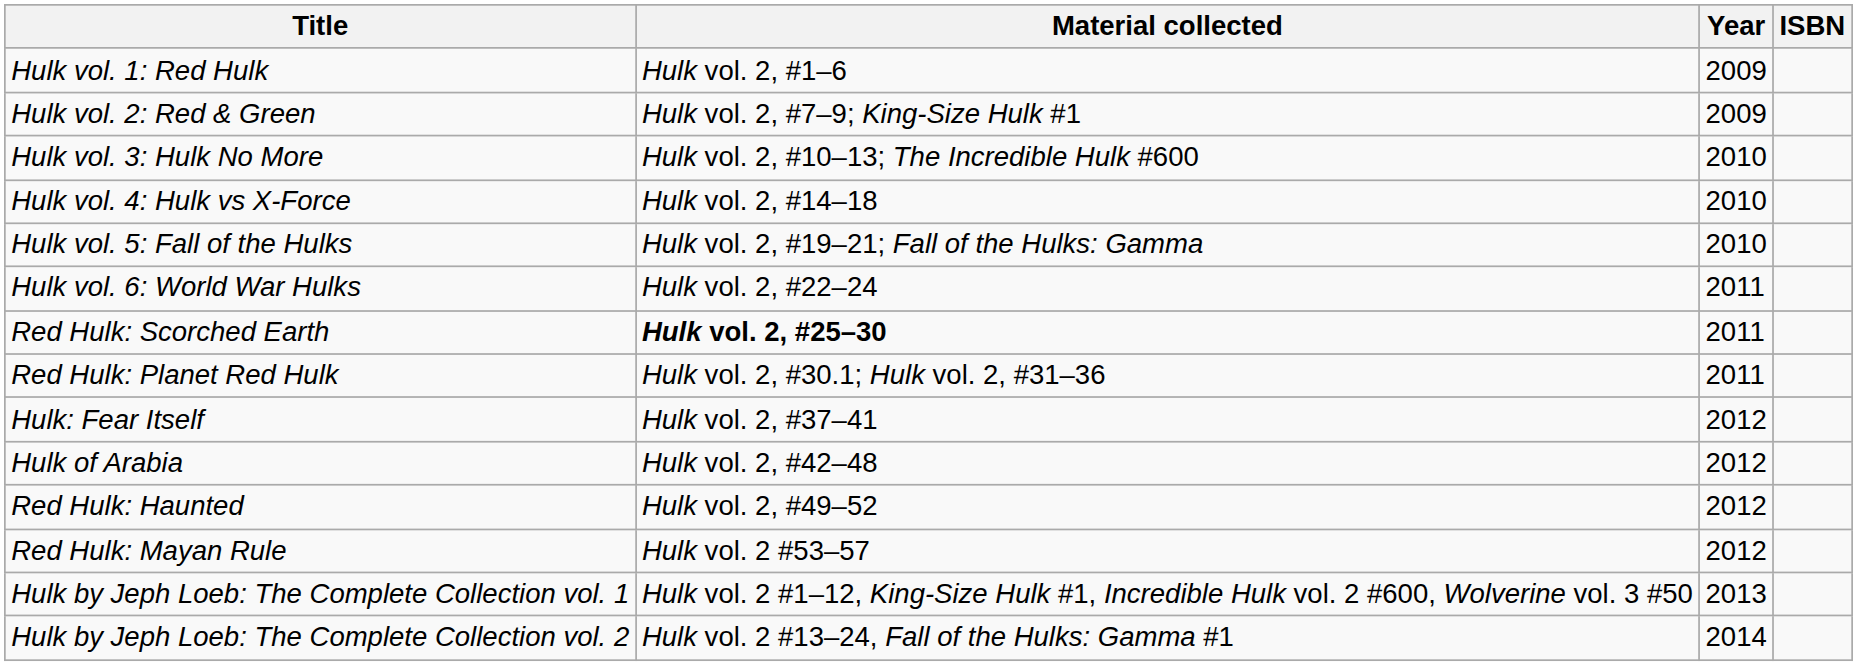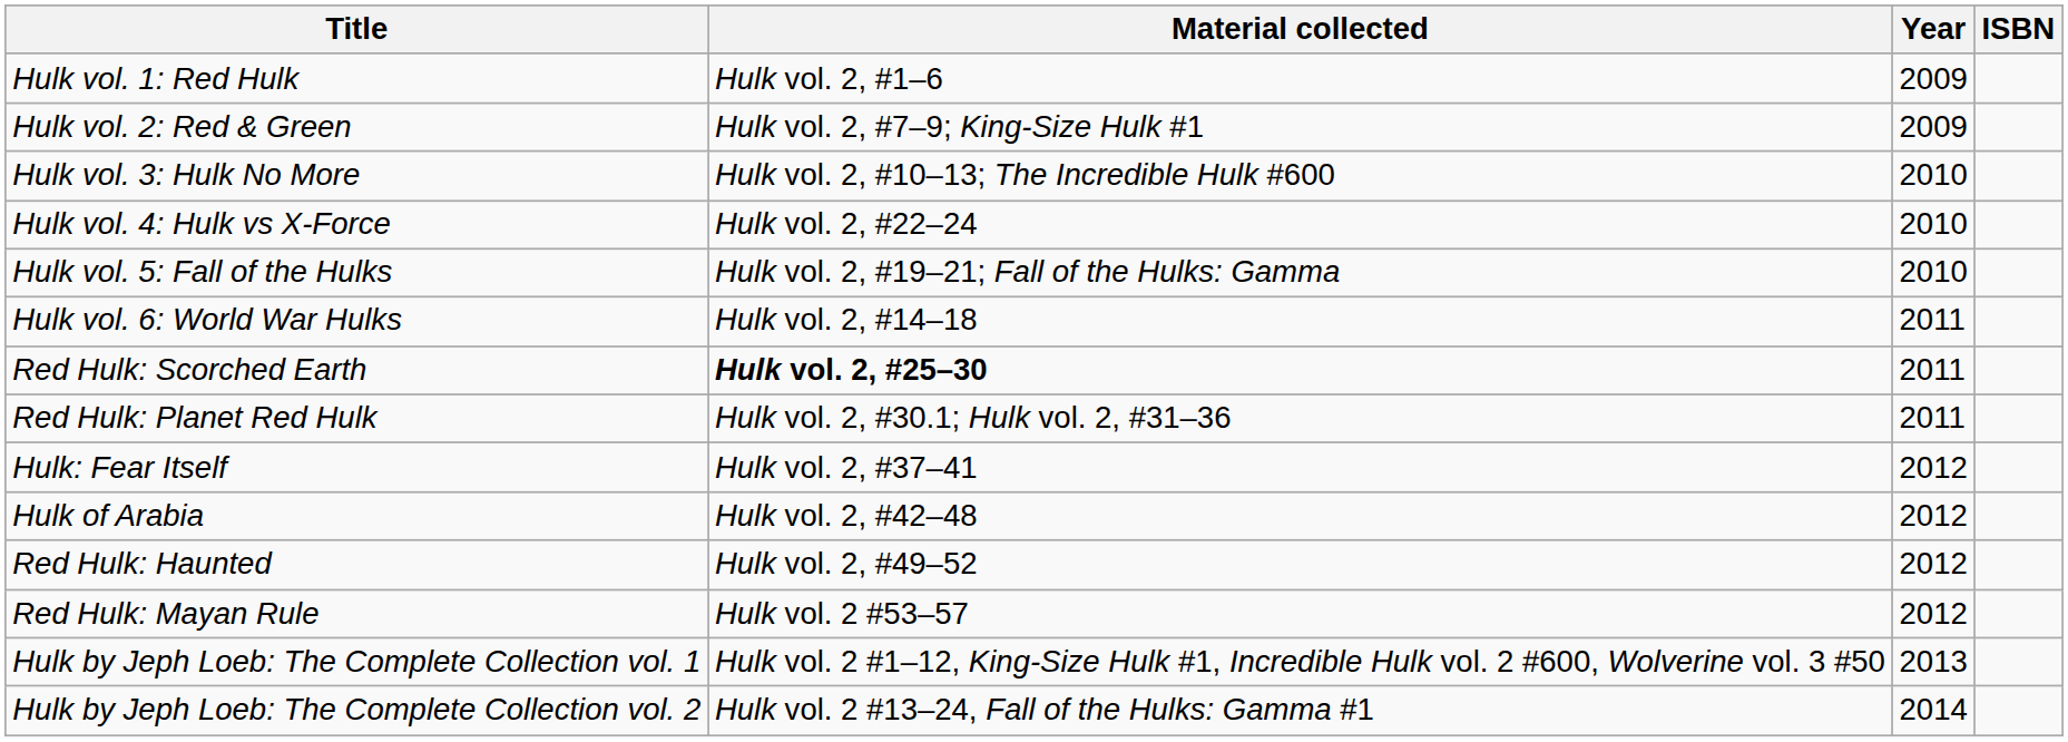Hulk vol. 4: Hulk vs X-Force | Material collected: Hulk vol. 2, #14–18 -> Hulk vol. 2, #22–24
Hulk vol. 6: World War Hulks | Material collected: Hulk vol. 2, #22–24 -> Hulk vol. 2, #14–18
